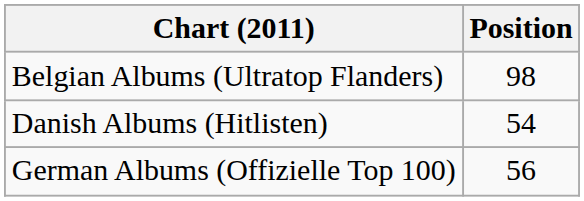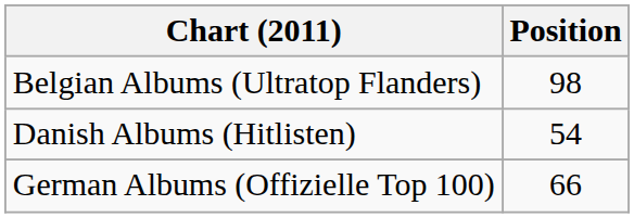German Albums (Offizielle Top 100) | Position: 56 -> 66
